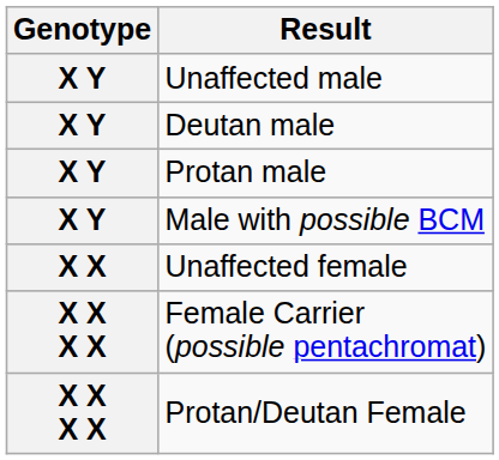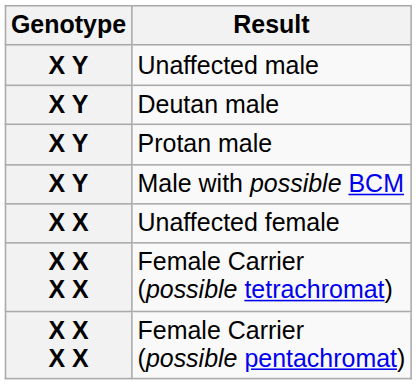+ row: X X X X | Female Carrier (possible tetrachromat)
- row: X X X X | Protan/Deutan Female
